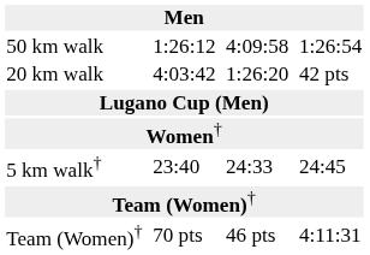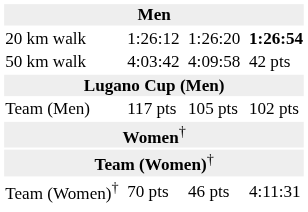1:26:12 | column 1: 50 km walk -> 20 km walk
1:26:12 | column 5: 4:09:58 -> 1:26:20
1:26:12 | column 7: normal -> bold
4:03:42 | column 1: 20 km walk -> 50 km walk
4:03:42 | column 5: 1:26:20 -> 4:09:58
+ row: Team (Men) | 117 pts | 105 pts | 102 pts
- row: 5 km walk† | 23:40 | 24:33 | 24:45
